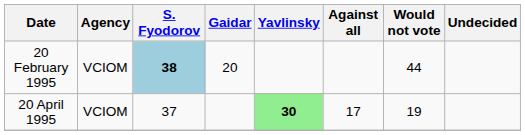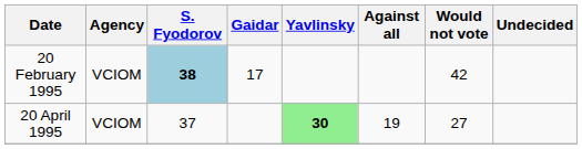20 February 1995 | Gaidar: 20 -> 17
20 February 1995 | Would not vote: 44 -> 42
20 April 1995 | Against all: 17 -> 19
20 April 1995 | Would not vote: 19 -> 27
